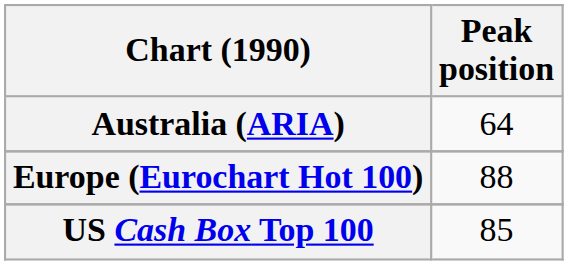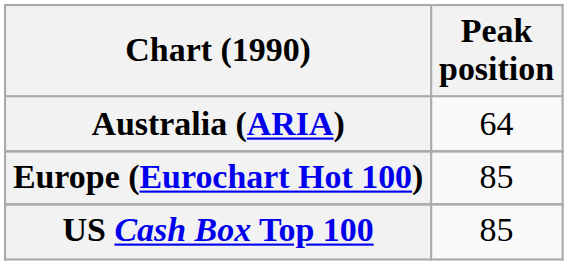Europe (Eurochart Hot 100) | Peak position: 88 -> 85
